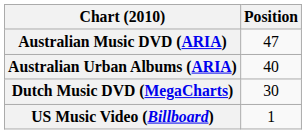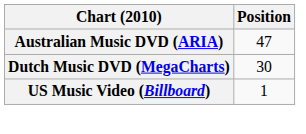- row: Australian Urban Albums (ARIA) | 40
